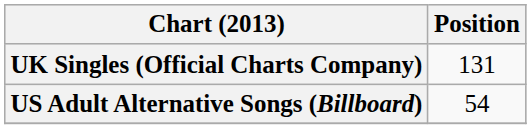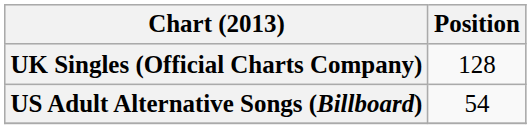UK Singles (Official Charts Company) | Position: 131 -> 128
